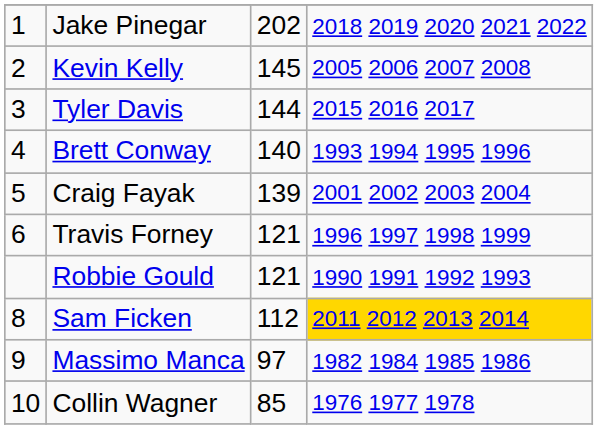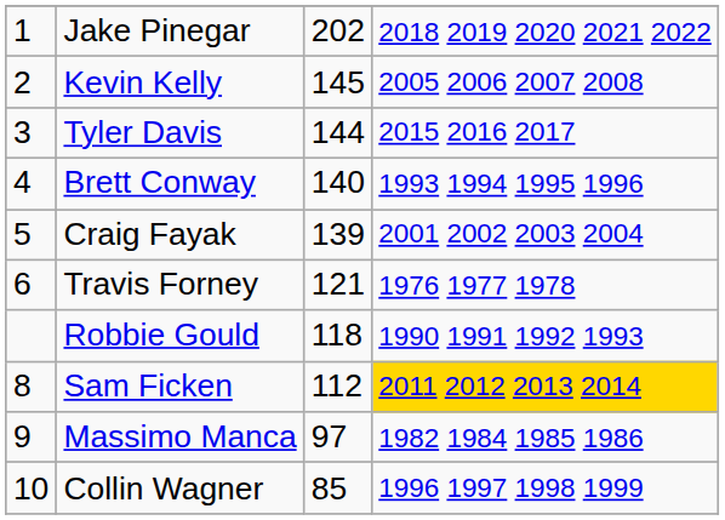Travis Forney | column 4: 1996 1997 1998 1999 -> 1976 1977 1978
Robbie Gould | column 3: 121 -> 118
Collin Wagner | column 4: 1976 1977 1978 -> 1996 1997 1998 1999
